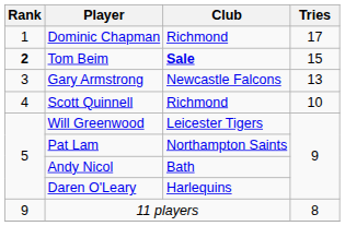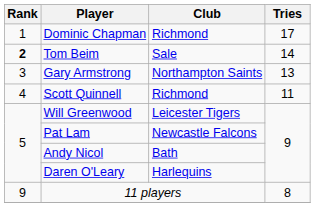Tom Beim | Club: bold -> normal
Tom Beim | Tries: 15 -> 14
Gary Armstrong | Club: Newcastle Falcons -> Northampton Saints
Scott Quinnell | Tries: 10 -> 11
Pat Lam | Club: Northampton Saints -> Newcastle Falcons
